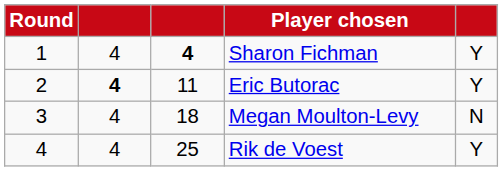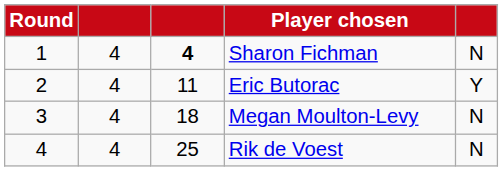Sharon Fichman | column 5: Y -> N
Eric Butorac | column 2: bold -> normal
Rik de Voest | column 5: Y -> N
